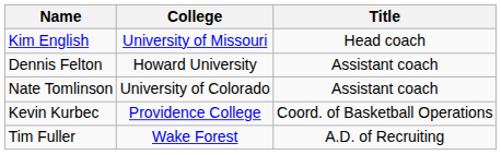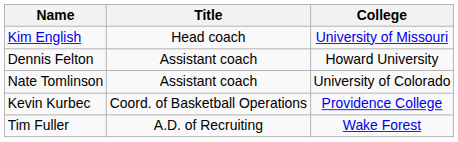columns swapped: Title <-> College
